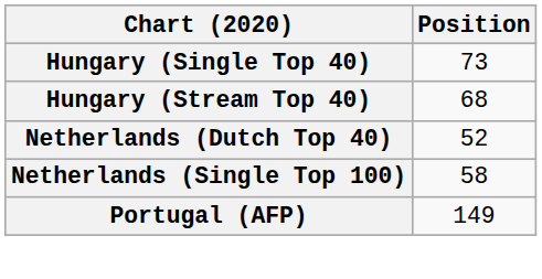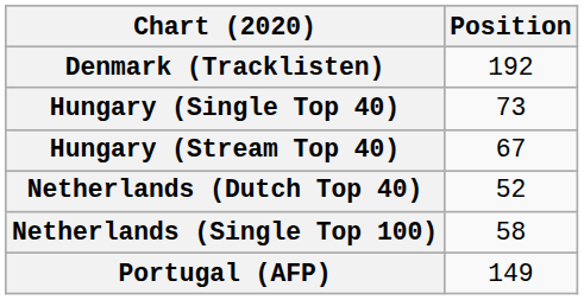+ row: Denmark (Tracklisten) | 192
Hungary (Stream Top 40) | Position: 68 -> 67
